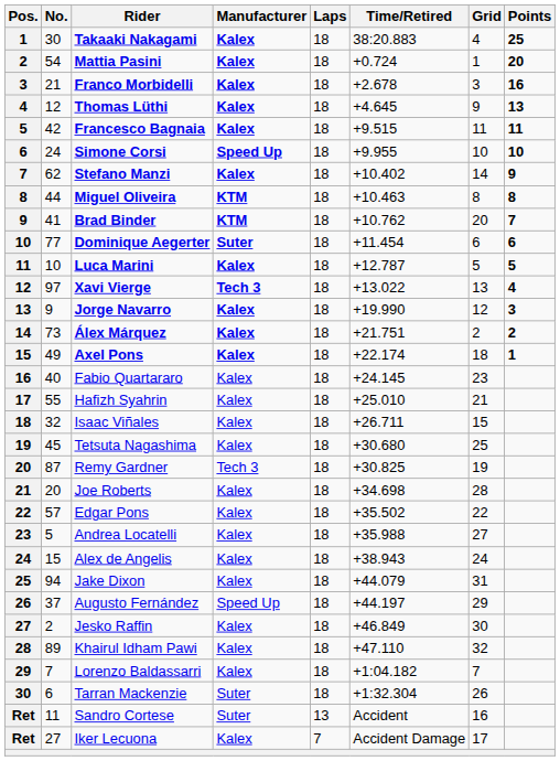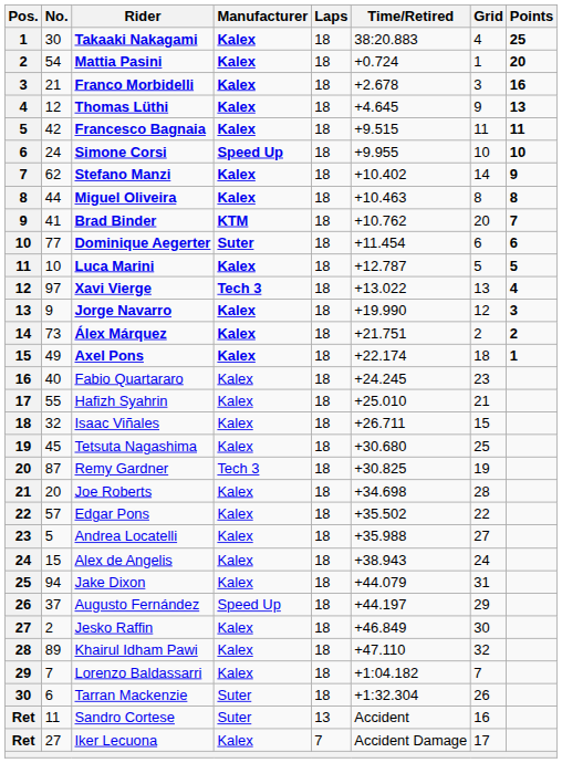Miguel Oliveira | Manufacturer: KTM -> Kalex
Fabio Quartararo | Time/Retired: +24.145 -> +24.245
